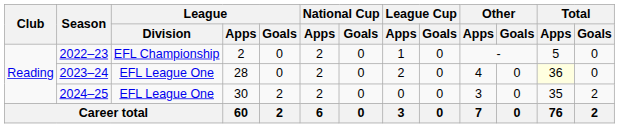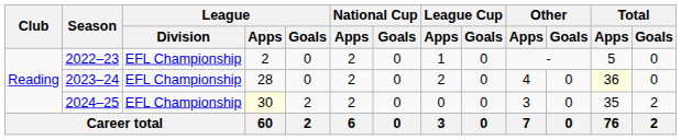2023–24 | League / Division: EFL League One -> EFL Championship
2024–25 | League / Division: EFL League One -> EFL Championship
2024–25 | League / Apps: no background -> lightyellow background
